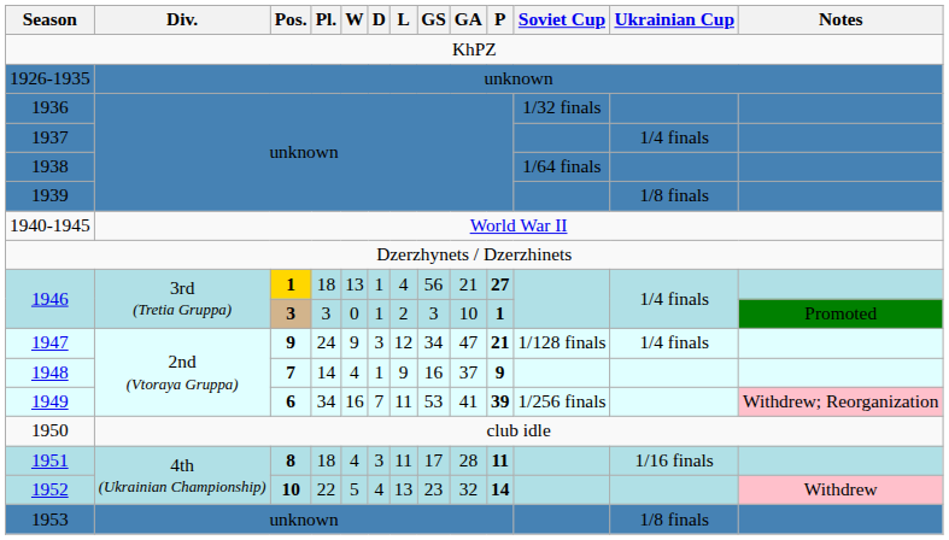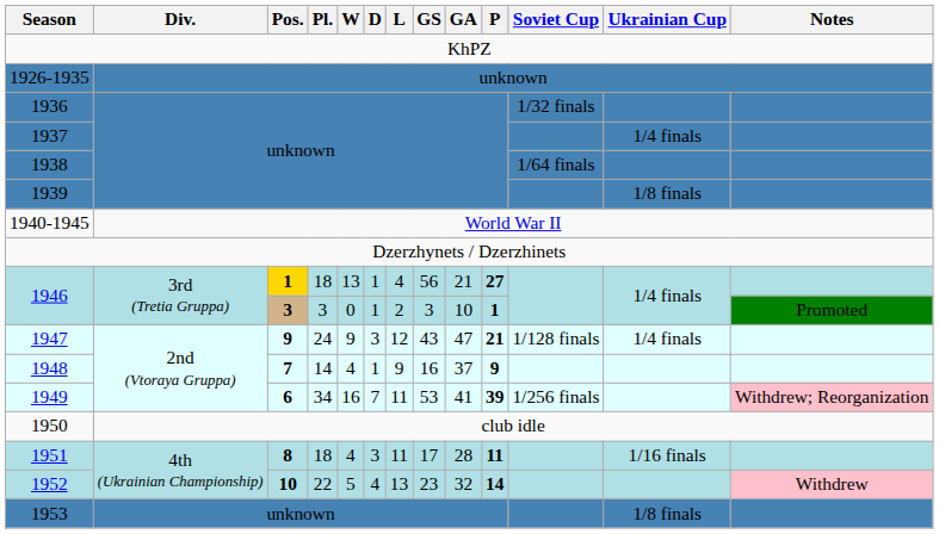1947 | GS: 34 -> 43
